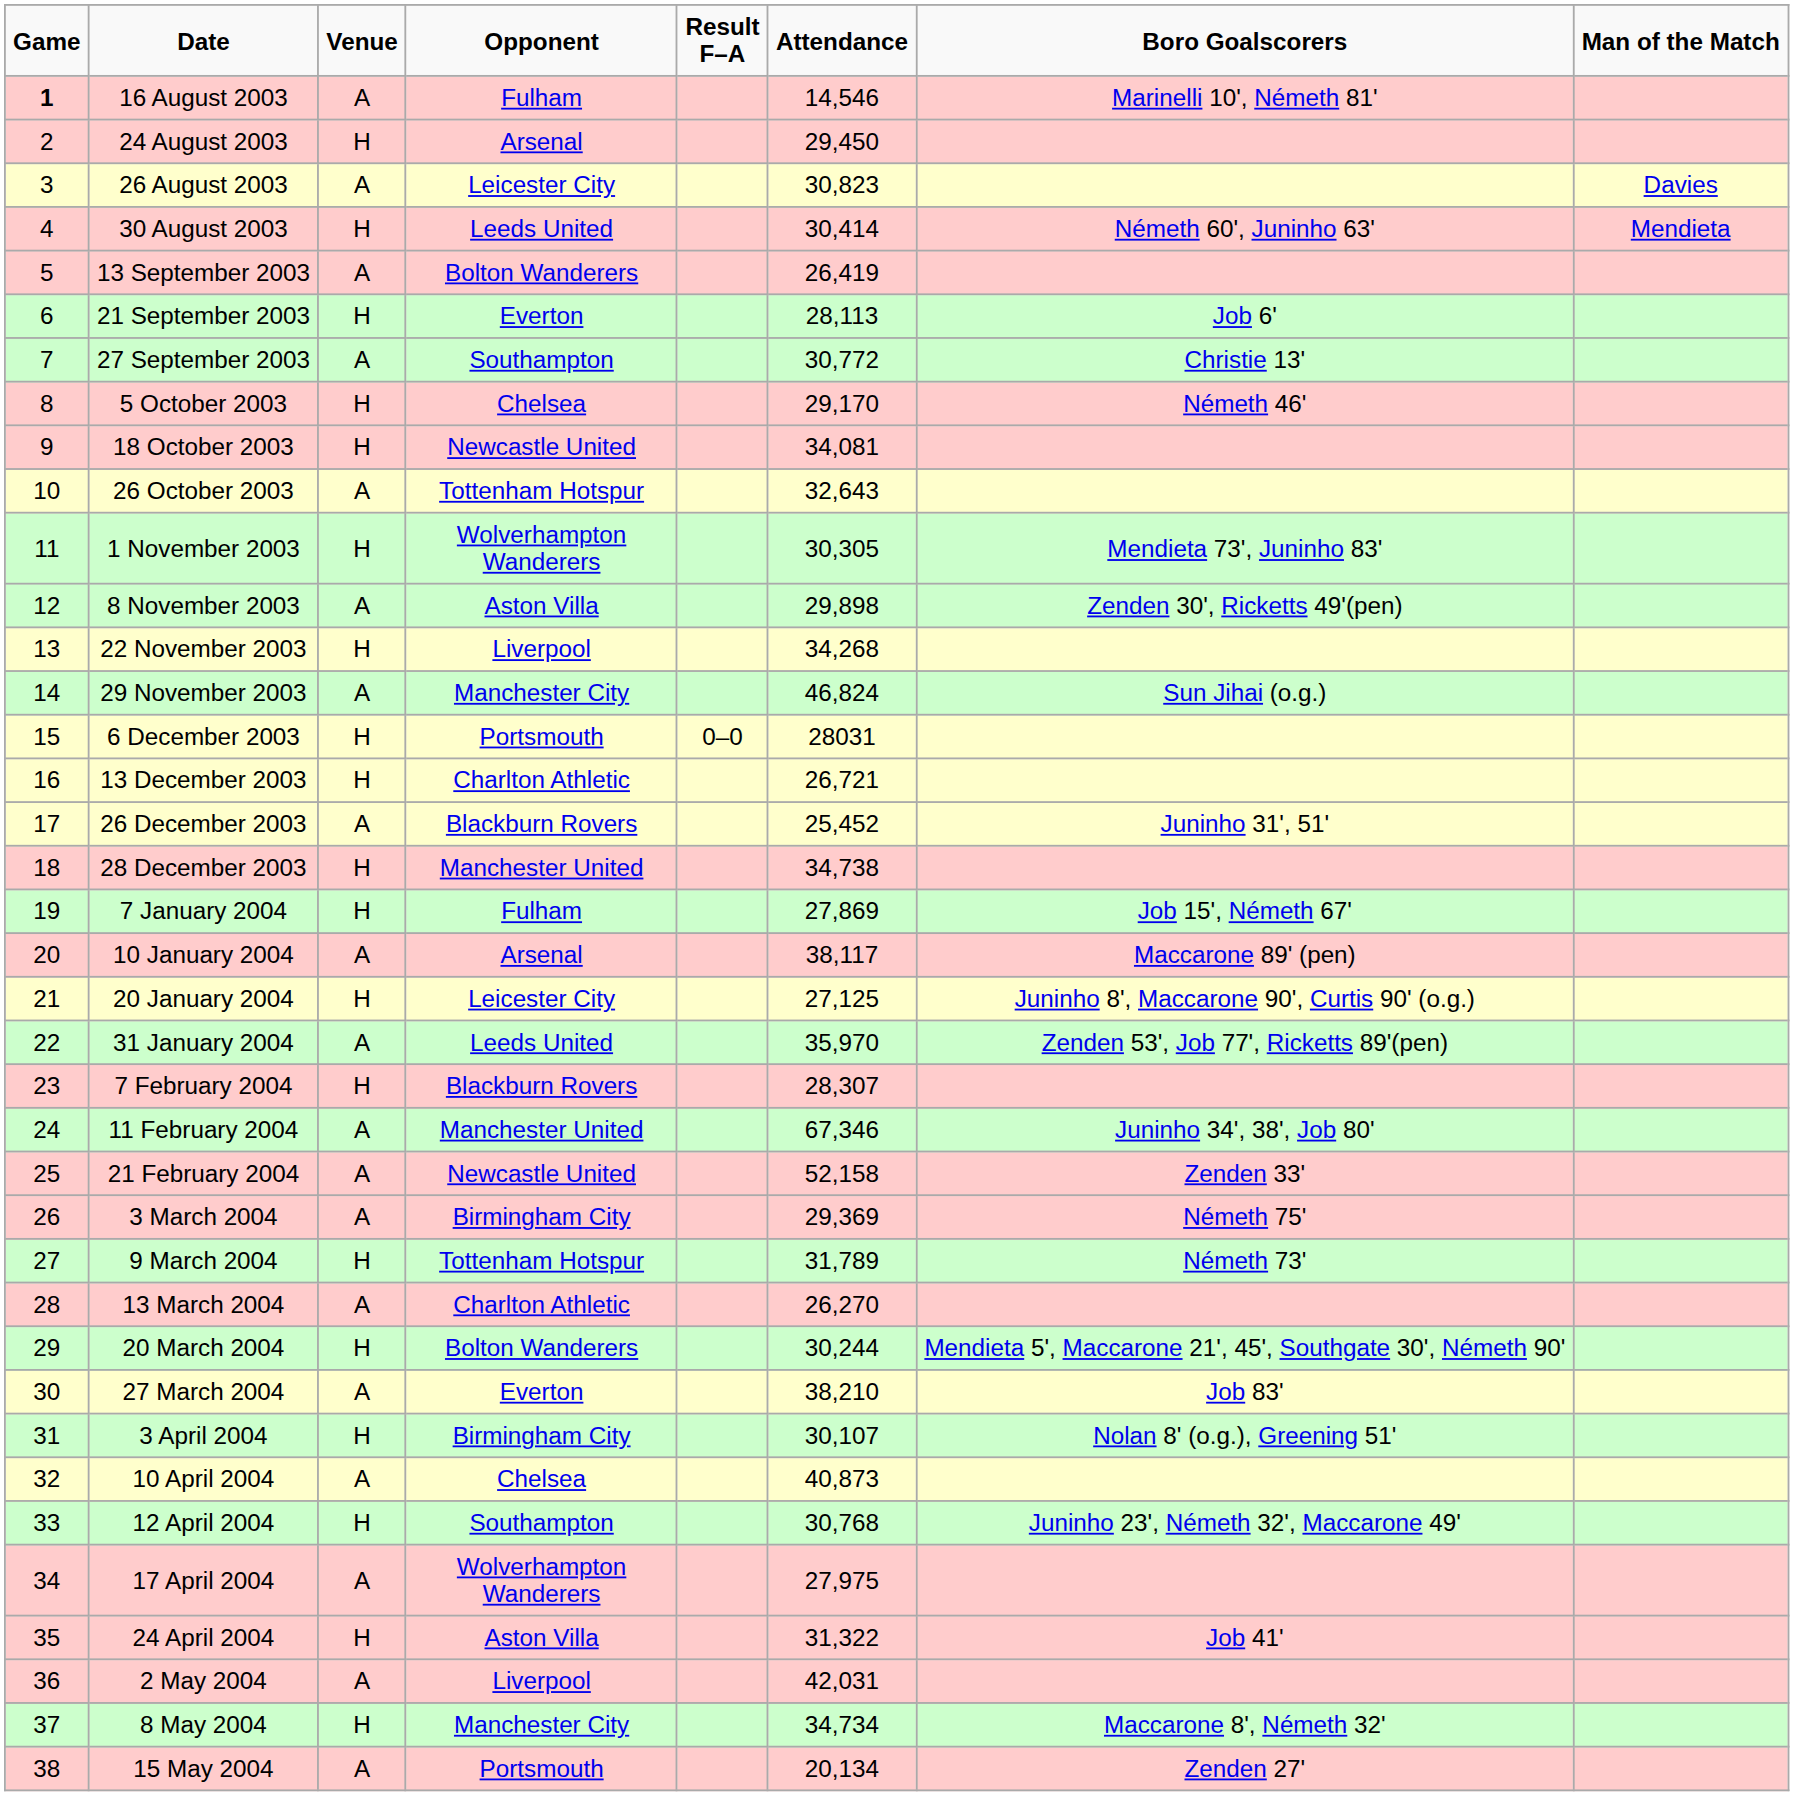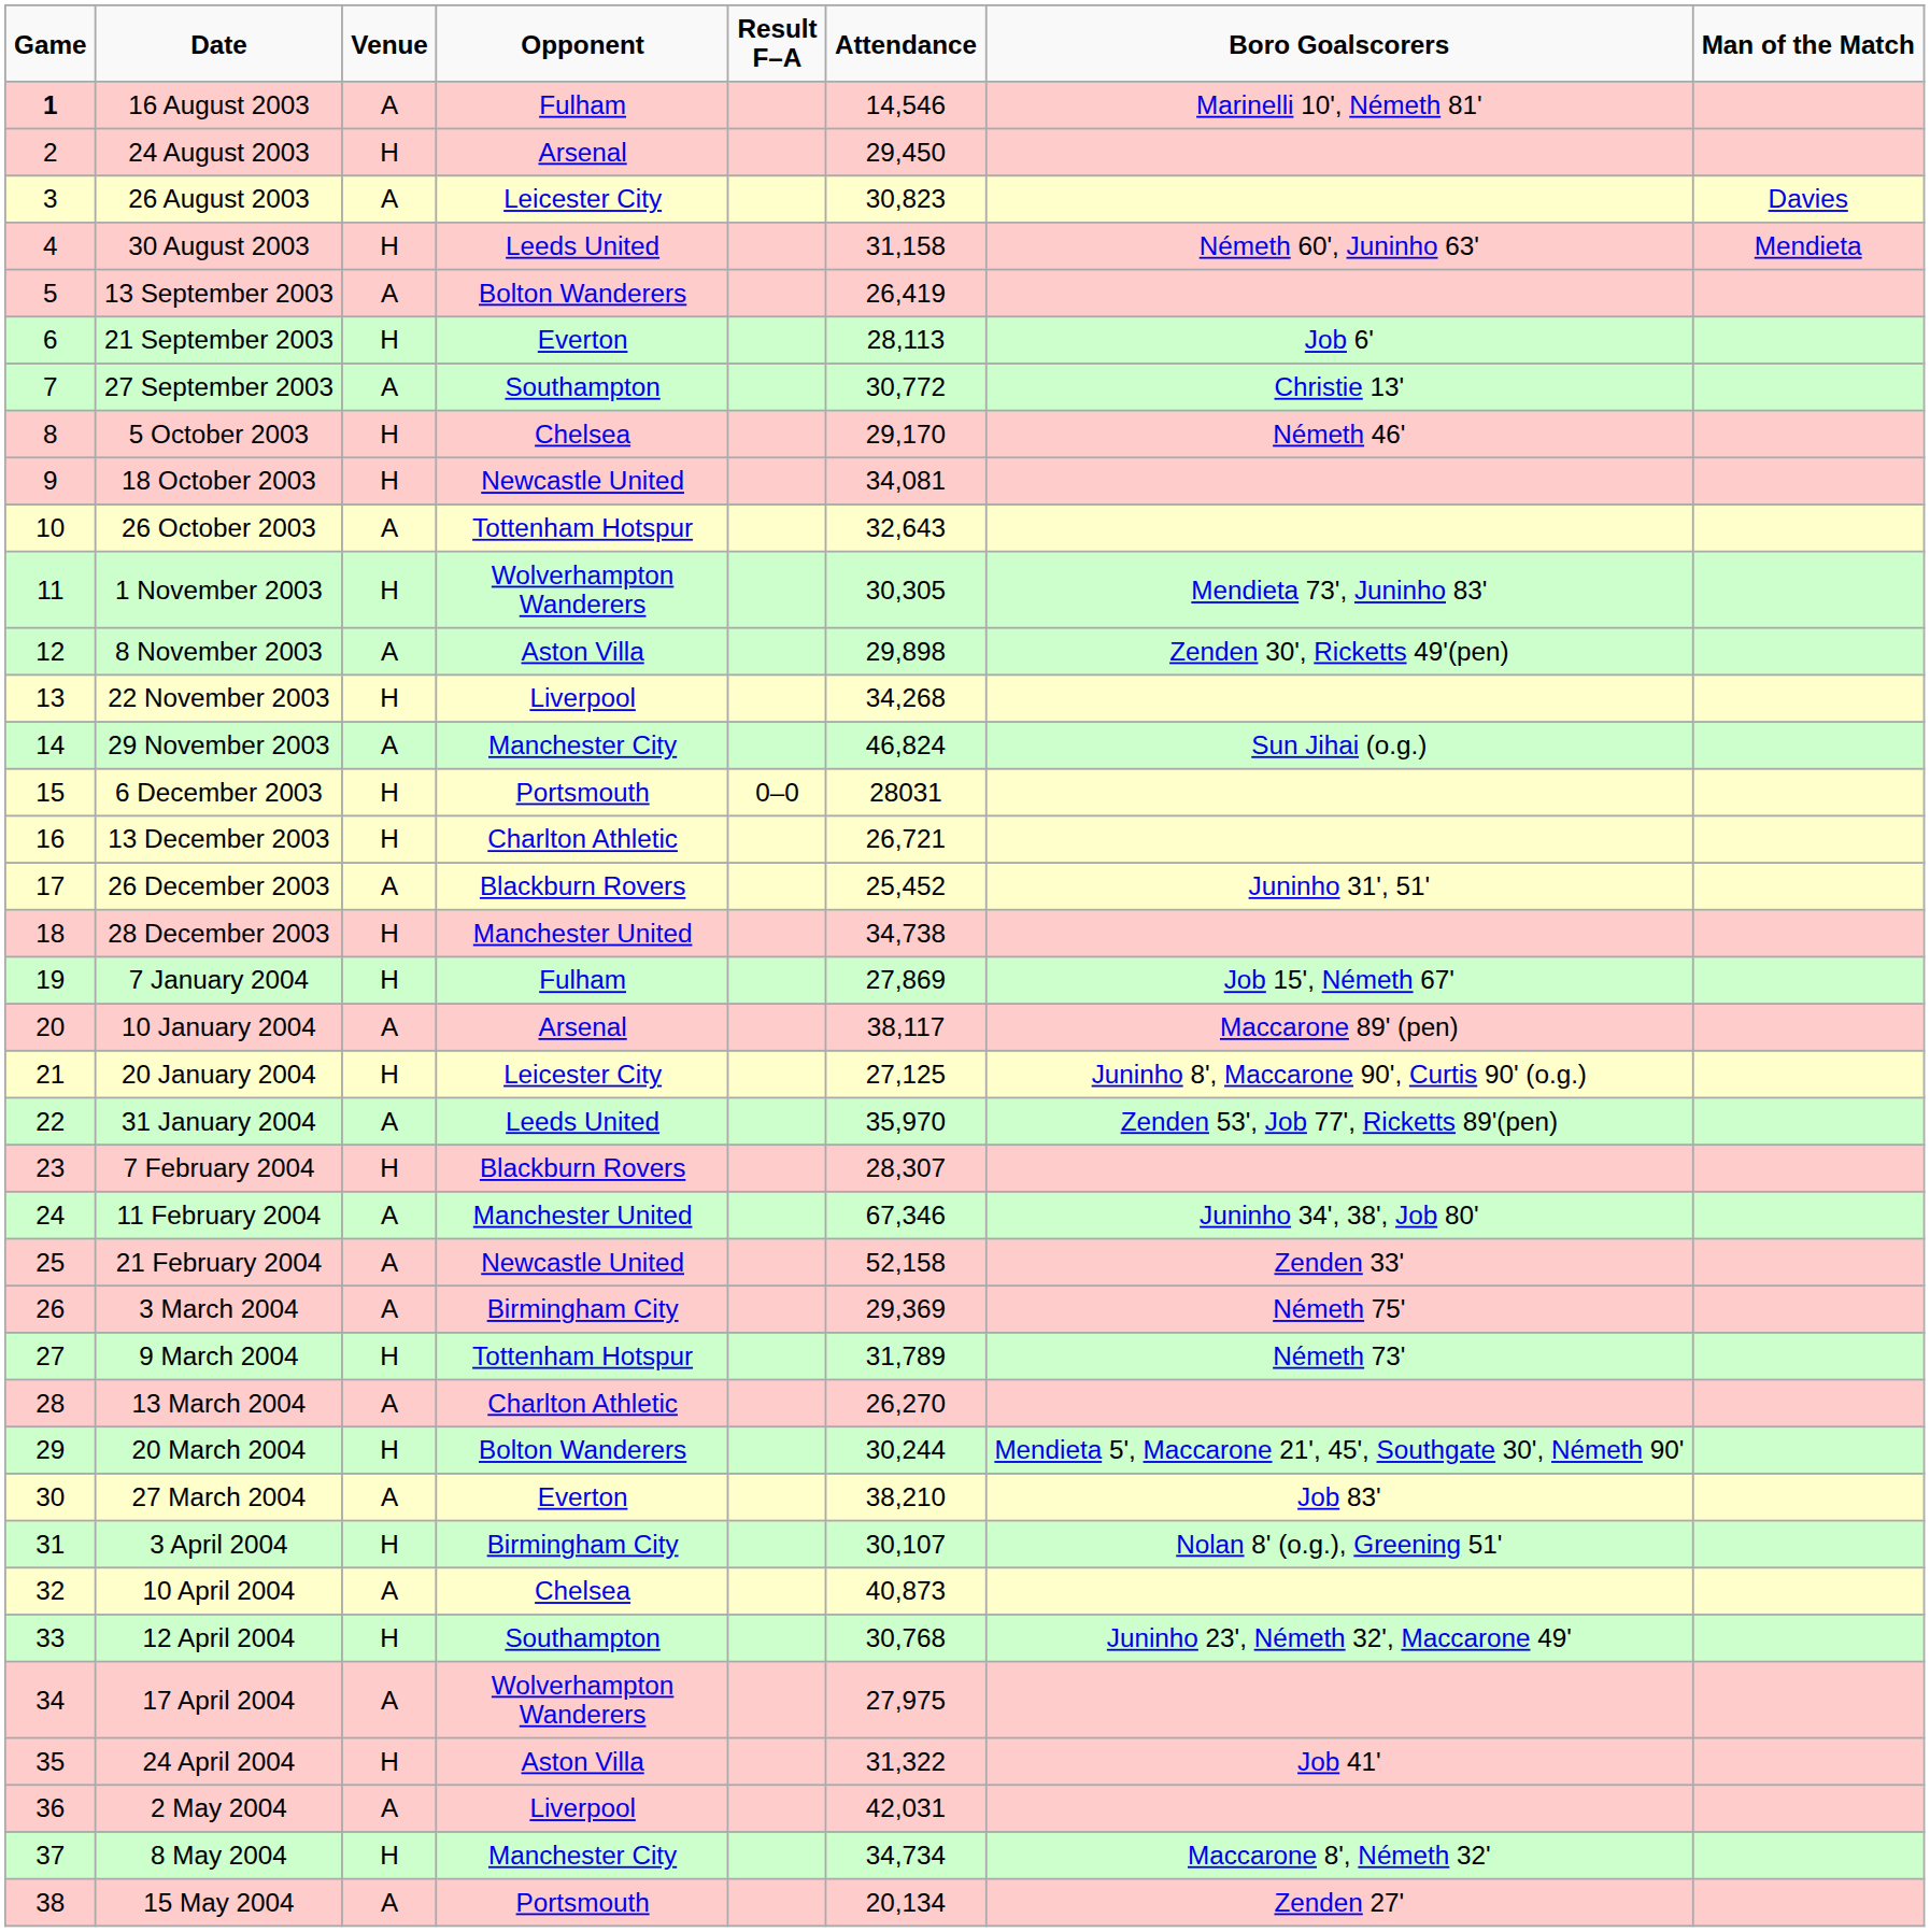30 August 2003 | Attendance: 30,414 -> 31,158
